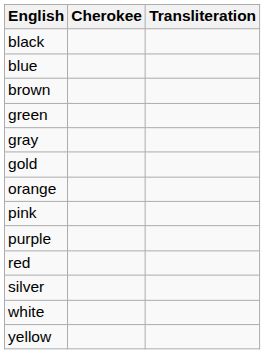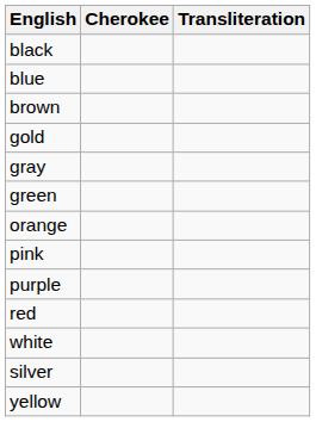rows swapped: green <-> gold
rows swapped: silver <-> white
